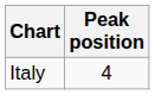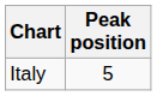Italy | Peak position: 4 -> 5
